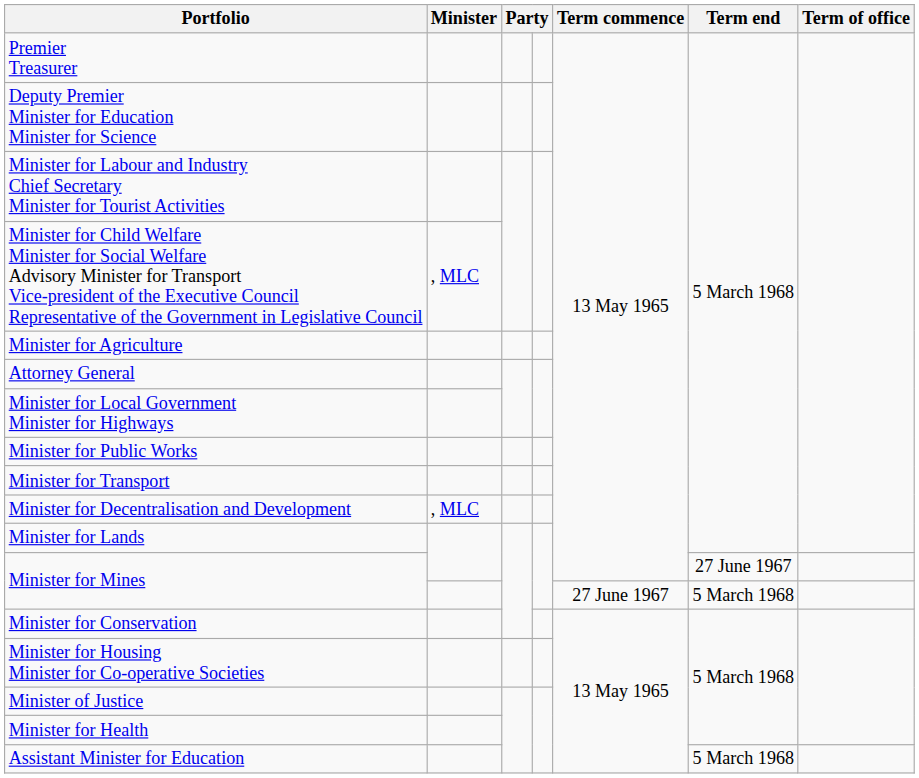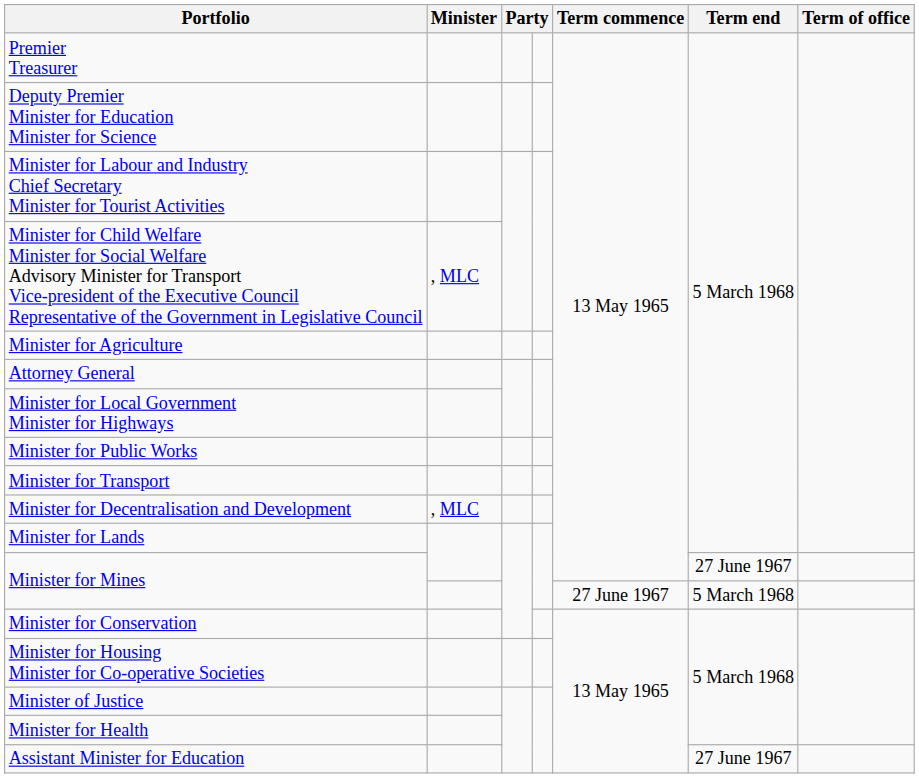Assistant Minister for Education | Term end: 5 March 1968 -> 27 June 1967
